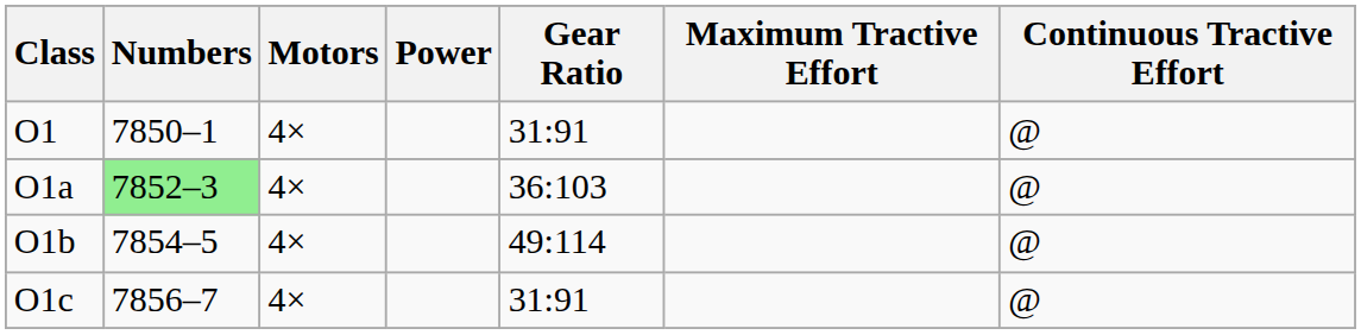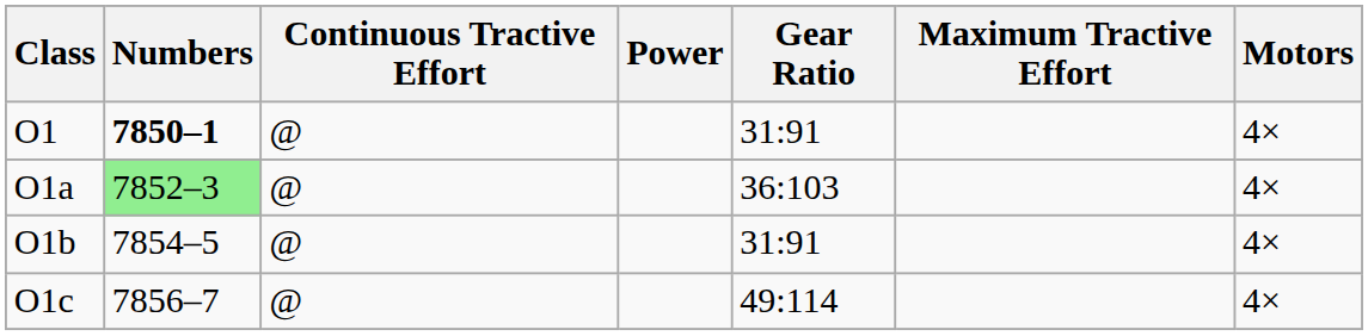columns swapped: Motors <-> Continuous Tractive Effort
O1 | Numbers: normal -> bold
O1b | Gear Ratio: 49:114 -> 31:91
O1c | Gear Ratio: 31:91 -> 49:114
